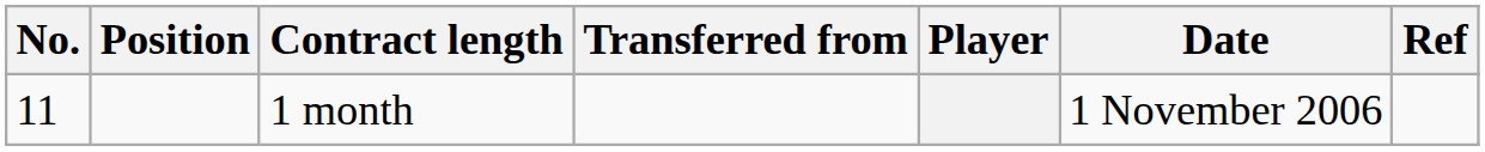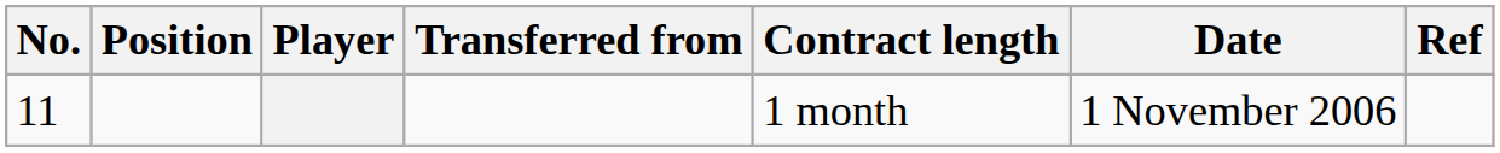columns swapped: Player <-> Contract length
